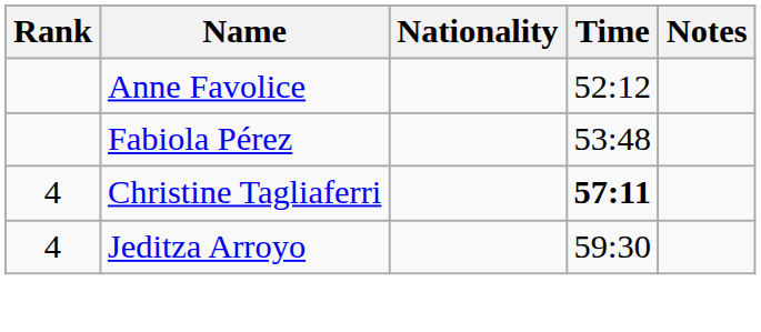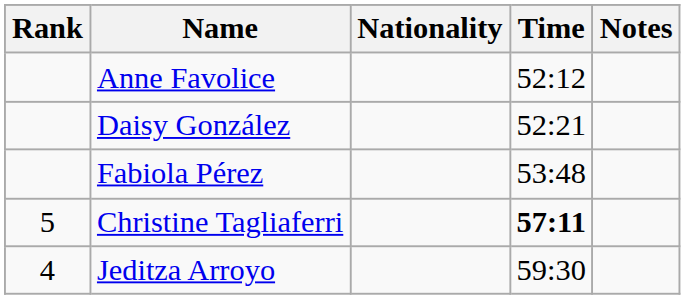+ row: Daisy González | 52:21
Christine Tagliaferri | Rank: 4 -> 5
